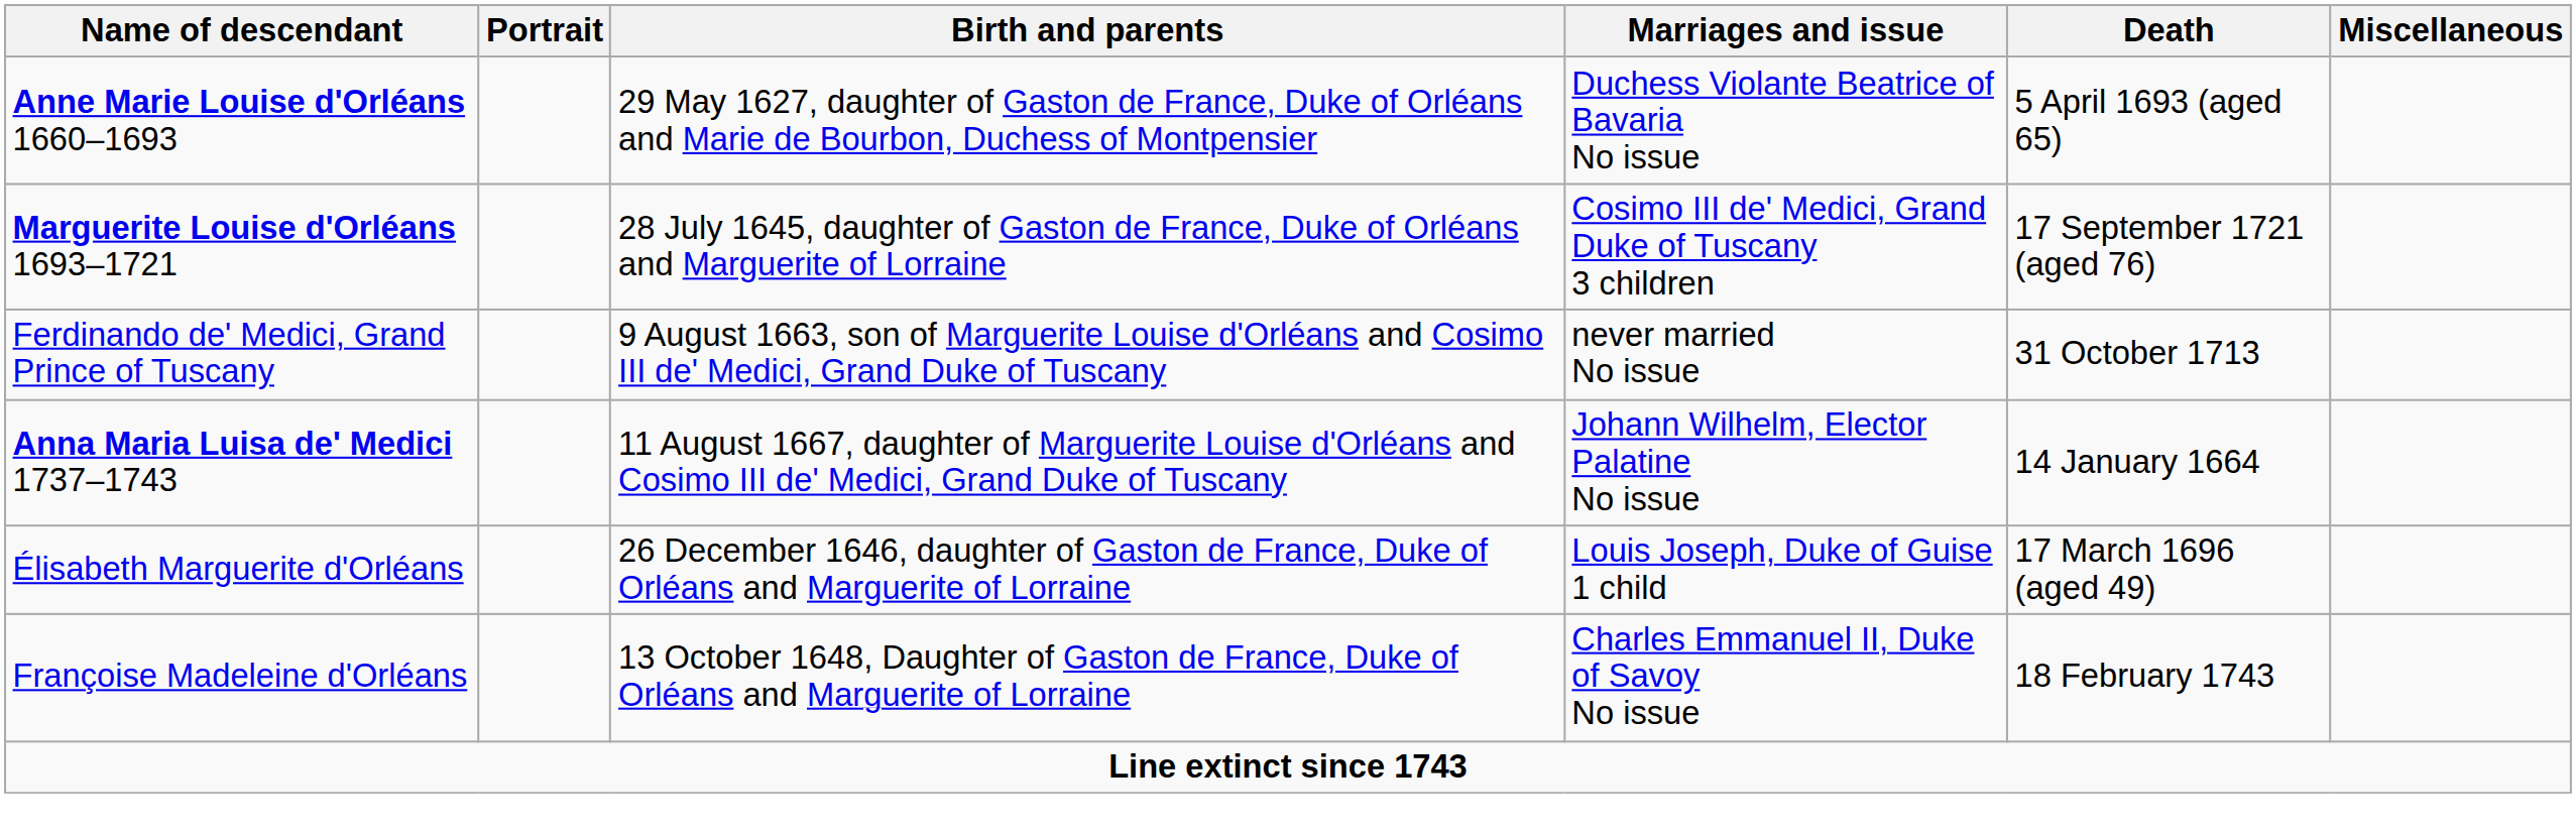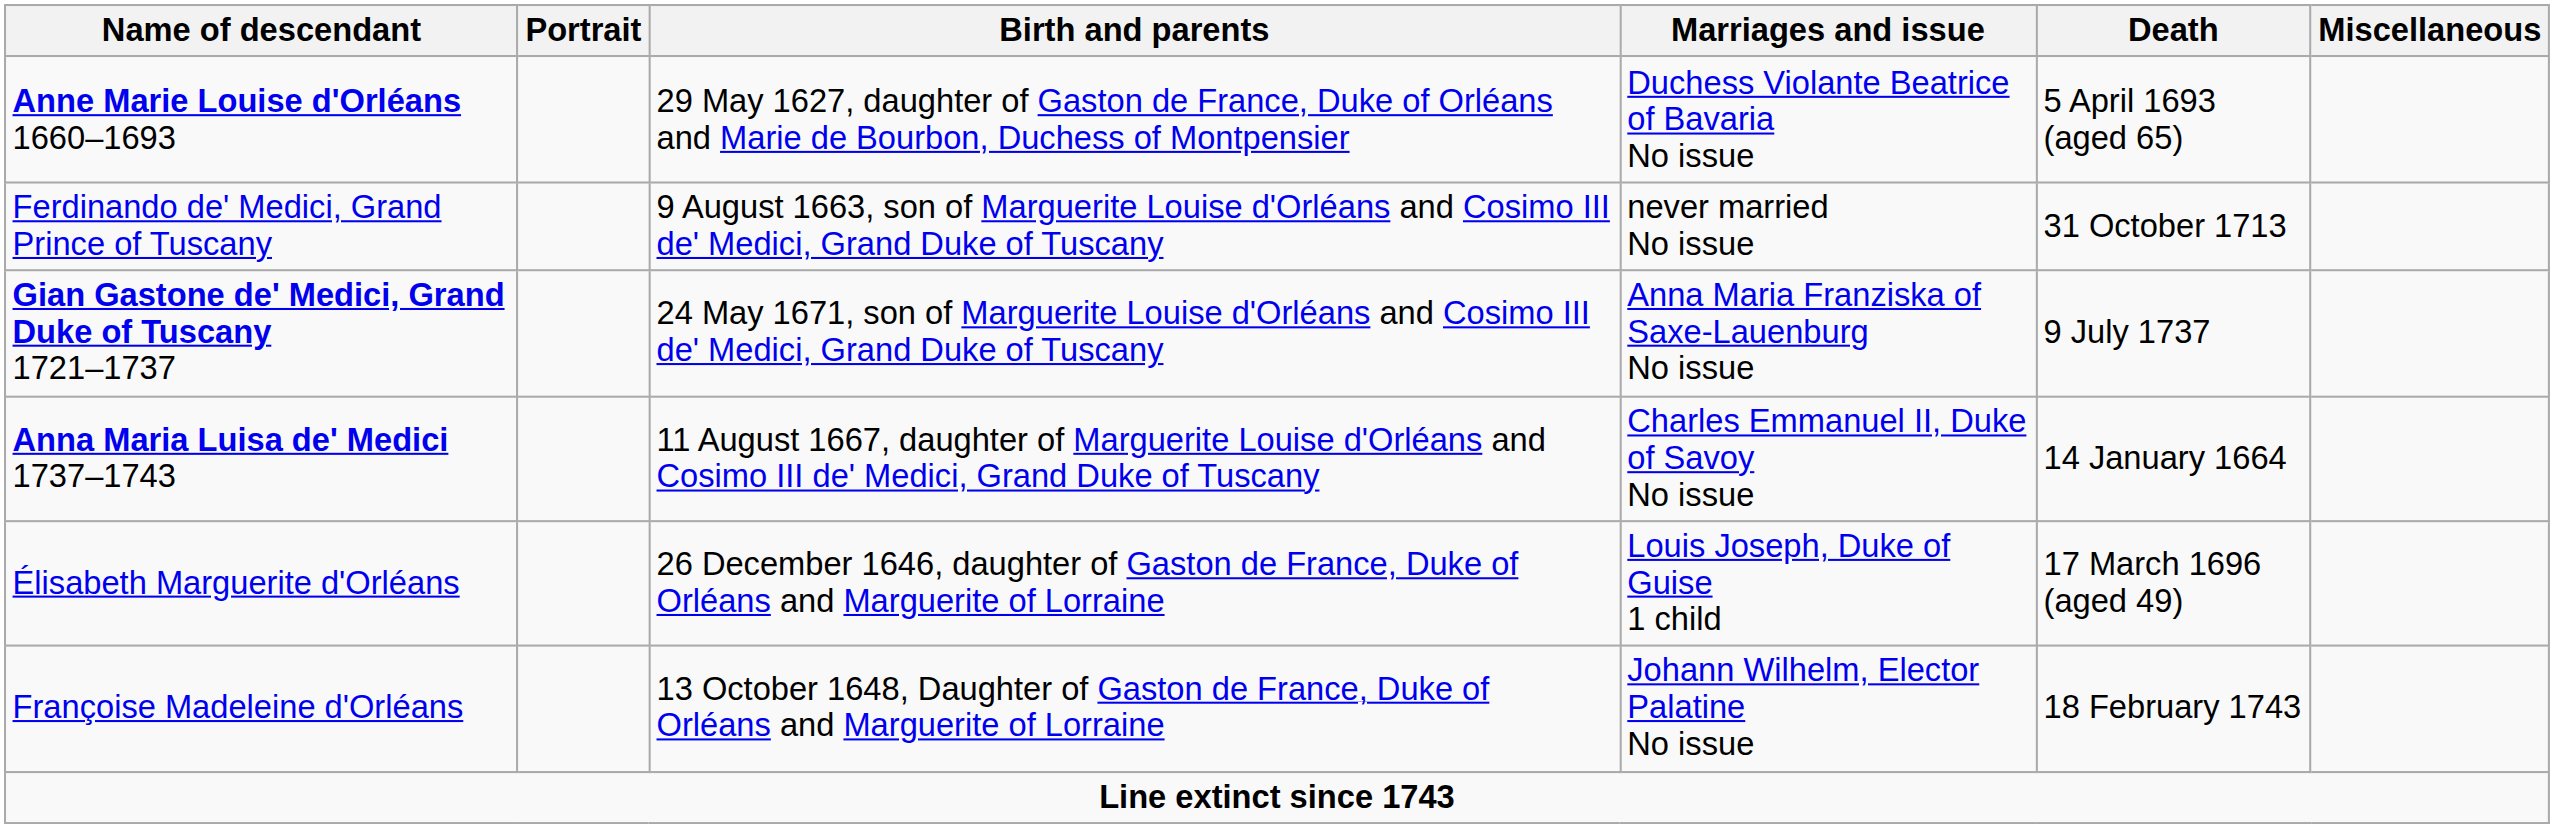- row: Marguerite Louise d'Orléans 1693–1721 | 28 July 1645, daughter of Gaston de France, Duke of Orléans and Marguerite of Lorraine | Cosimo III de' Medici, Grand Duke of Tuscany 3 children | 17 September 1721 (aged 76)
+ row: Gian Gastone de' Medici, Grand Duke of Tuscany 1721–1737 | 24 May 1671, son of Marguerite Louise d'Orléans and Cosimo III de' Medici, Grand Duke of Tuscany | Anna Maria Franziska of Saxe-Lauenburg No issue | 9 July 1737
Anna Maria Luisa de' Medici 1737–1743 | Marriages and issue: Johann Wilhelm, Elector Palatine No issue -> Charles Emmanuel II, Duke of Savoy No issue
Françoise Madeleine d'Orléans | Marriages and issue: Charles Emmanuel II, Duke of Savoy No issue -> Johann Wilhelm, Elector Palatine No issue
